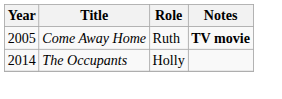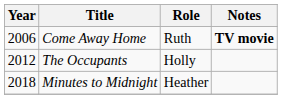Come Away Home | Year: 2005 -> 2006
The Occupants | Year: 2014 -> 2012
+ row: 2018 | Minutes to Midnight | Heather
